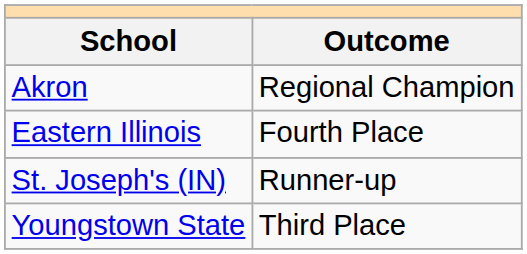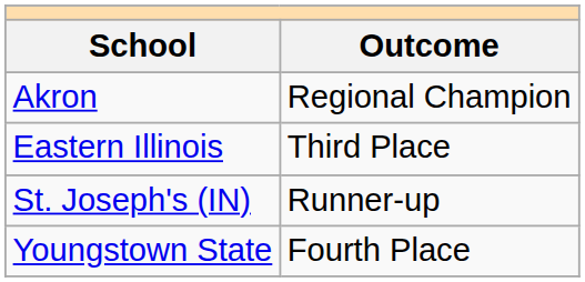Eastern Illinois | Outcome: Fourth Place -> Third Place
Youngstown State | Outcome: Third Place -> Fourth Place
